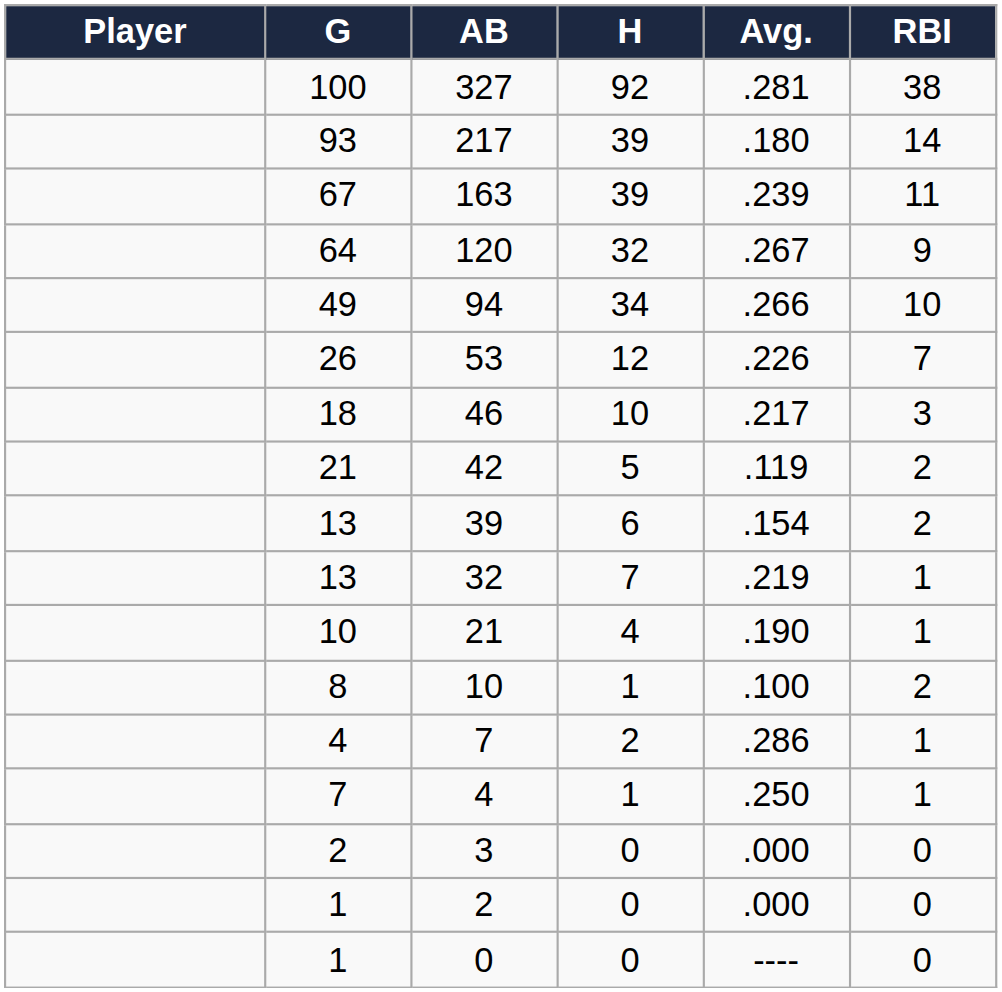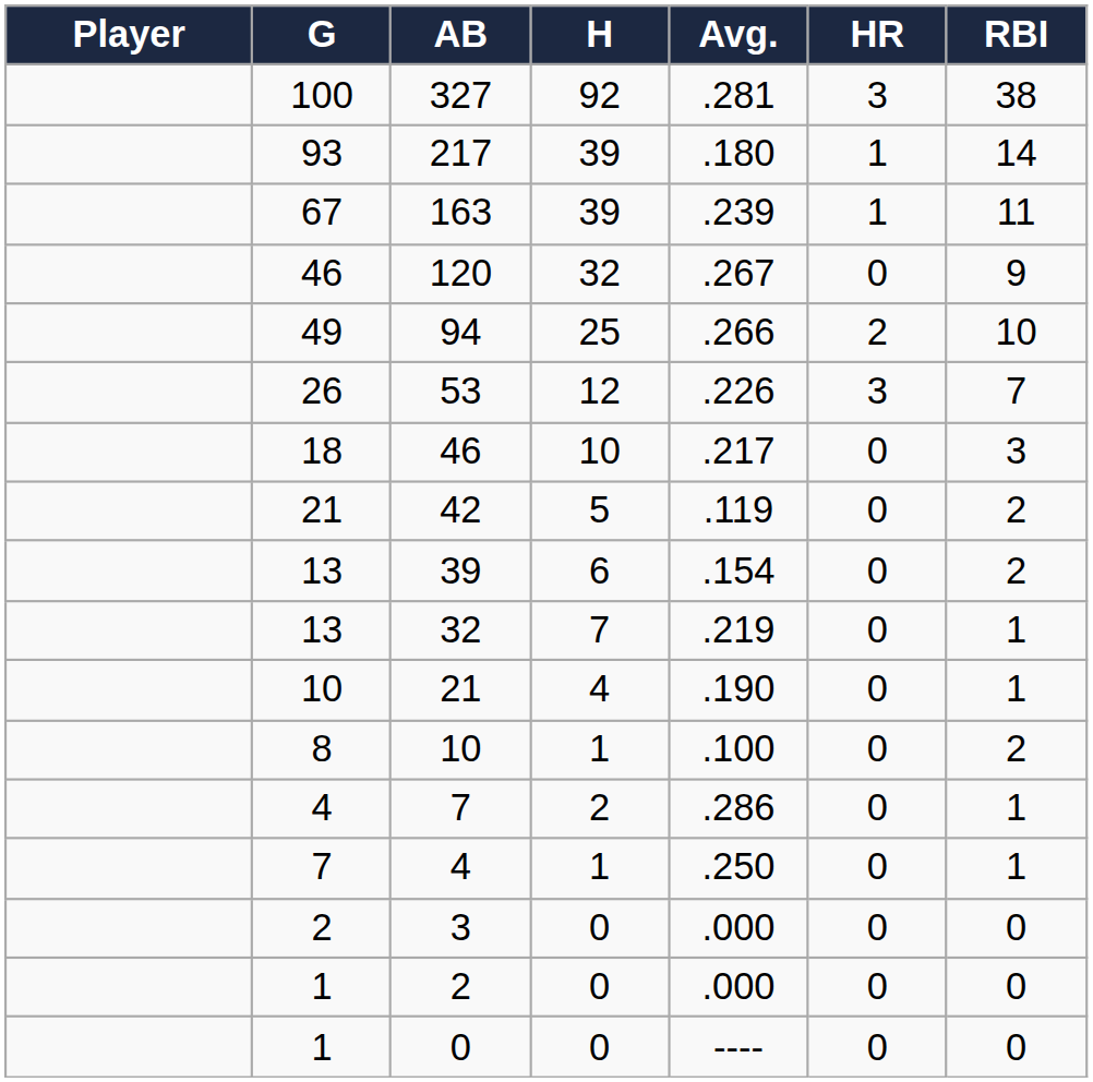+ column: HR | 3 | 1 | 1 | 0 | 2 | 3 | 0 | 0 | 0 | 0 | 0 | 0 | 0 | 0 | 0 | 0 | 0
120 | G: 64 -> 46
94 | H: 34 -> 25
